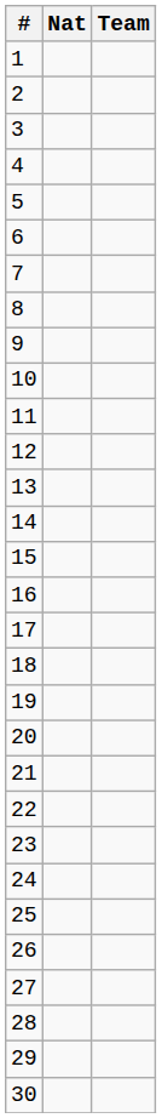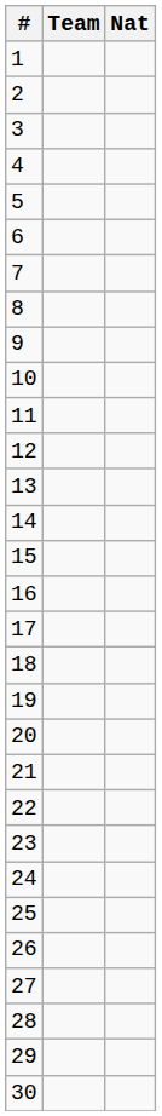columns swapped: Nat <-> Team
